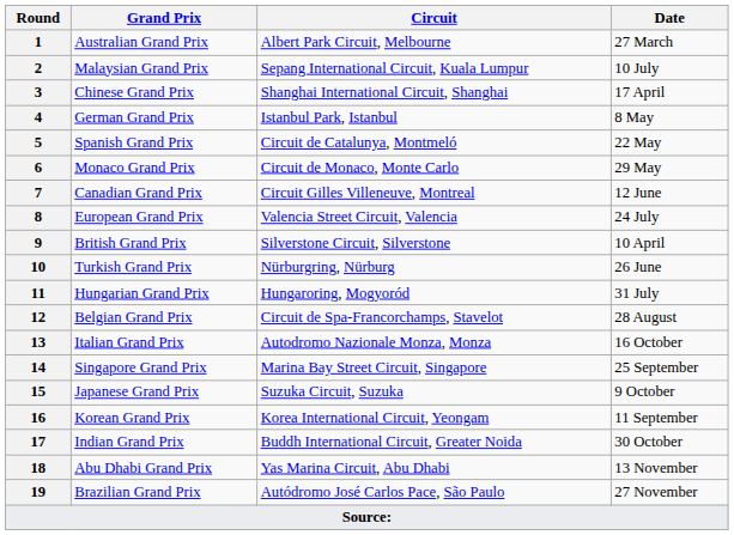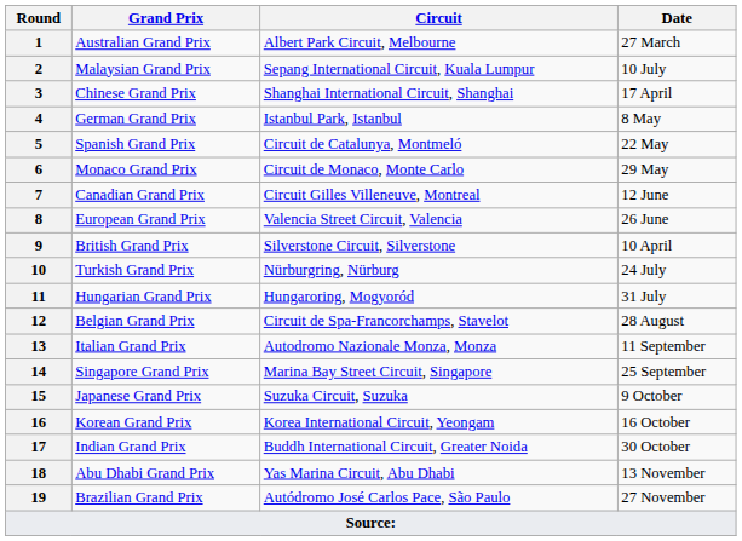8 | Date: 24 July -> 26 June
10 | Date: 26 June -> 24 July
13 | Date: 16 October -> 11 September
16 | Date: 11 September -> 16 October
